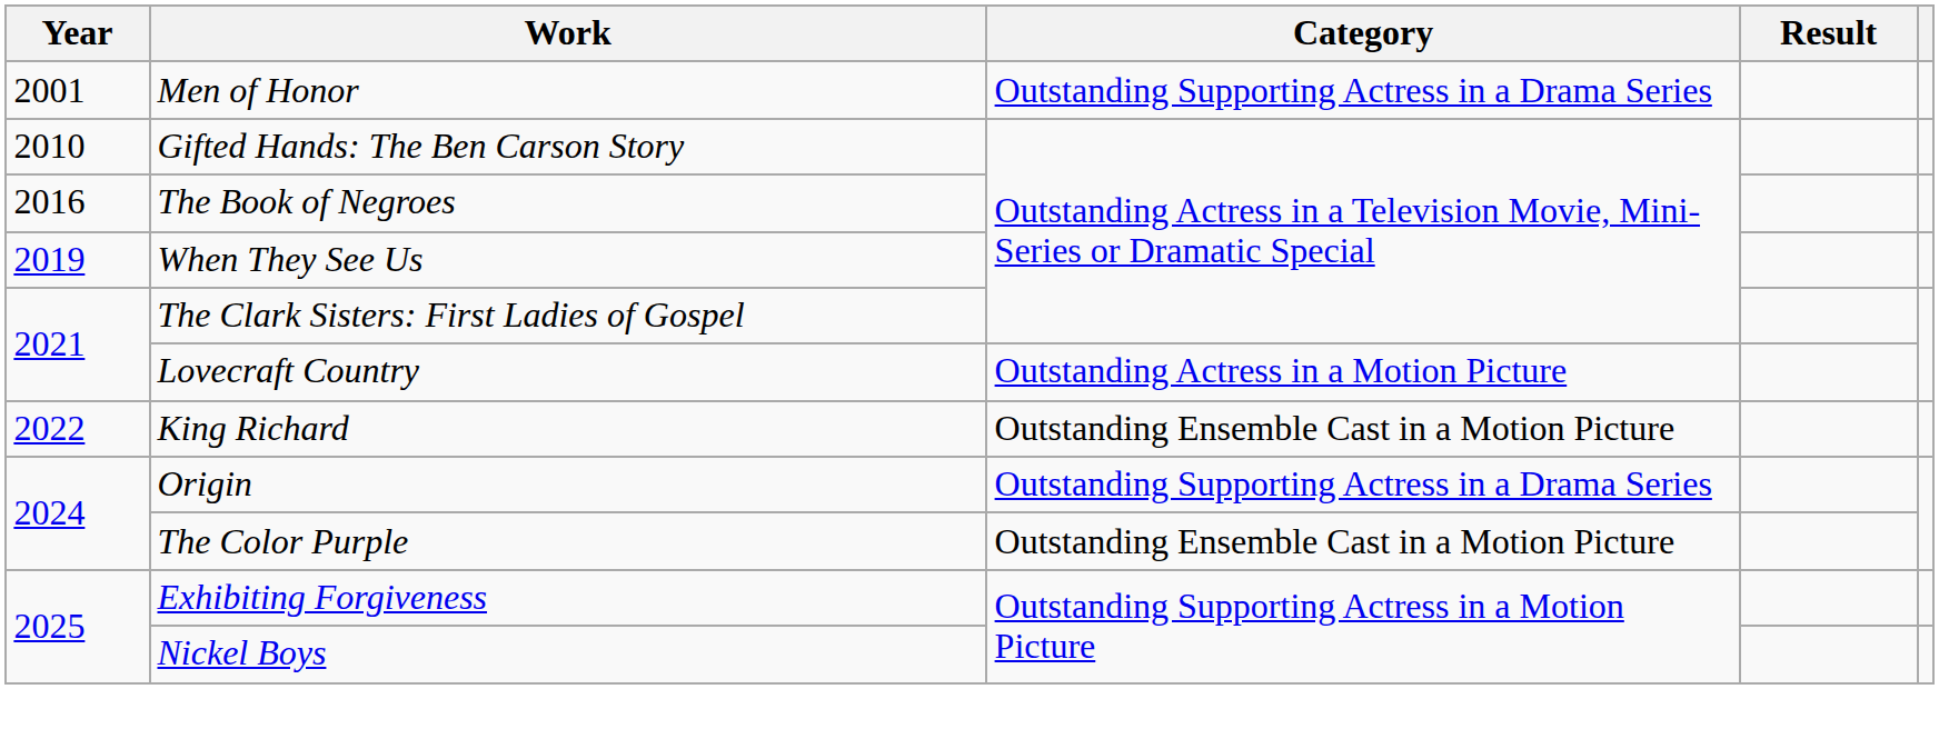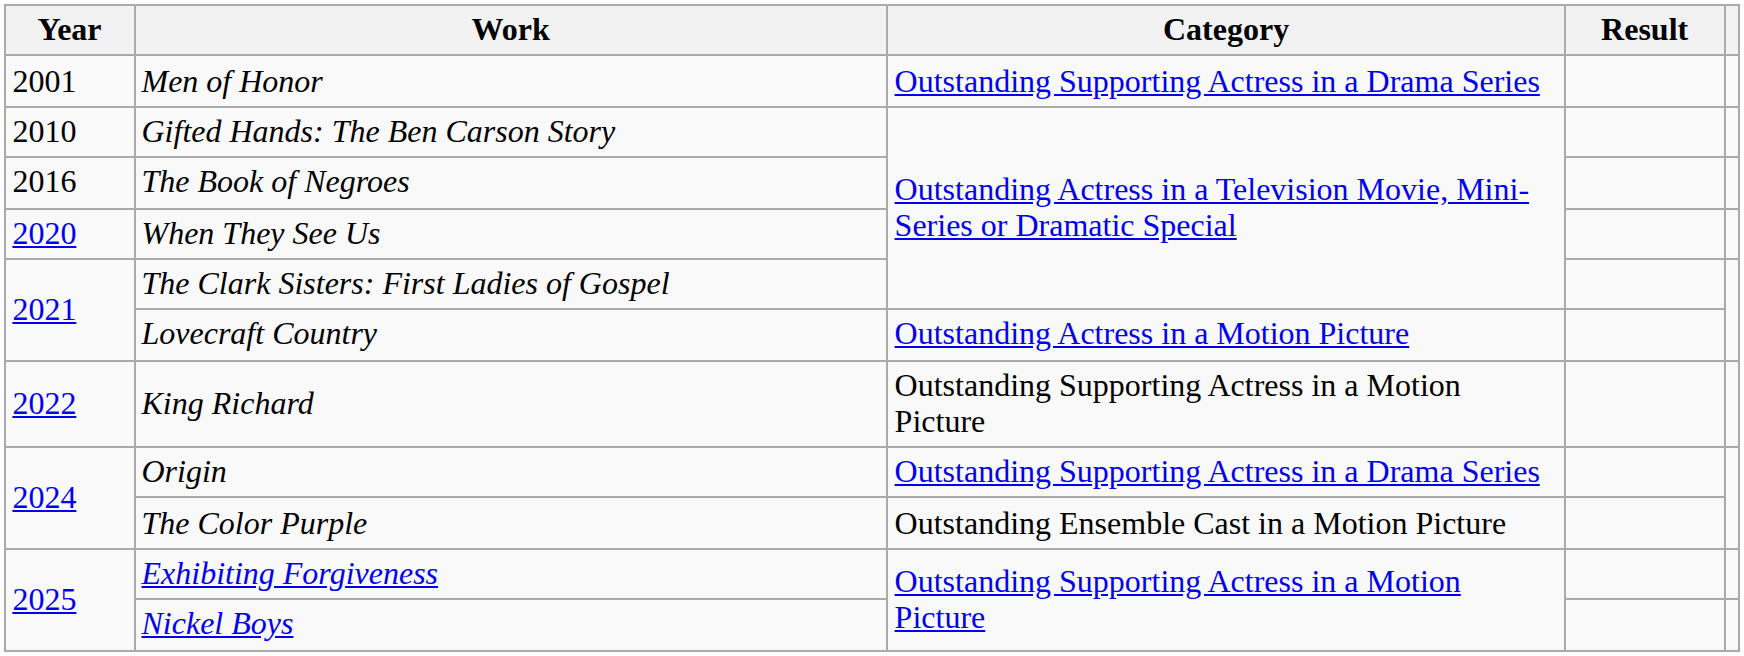When They See Us | Year: 2019 -> 2020
King Richard | Category: Outstanding Ensemble Cast in a Motion Picture -> Outstanding Supporting Actress in a Motion Picture
